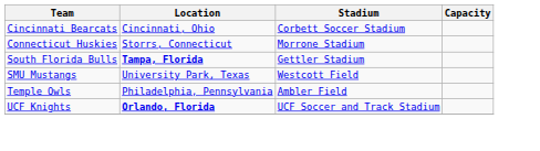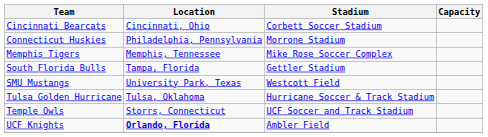Connecticut Huskies | Location: Storrs, Connecticut -> Philadelphia, Pennsylvania
+ row: Memphis Tigers | Memphis, Tennessee | Mike Rose Soccer Complex
South Florida Bulls | Location: bold -> normal
+ row: Tulsa Golden Hurricane | Tulsa, Oklahoma | Hurricane Soccer & Track Stadium
Temple Owls | Location: Philadelphia, Pennsylvania -> Storrs, Connecticut
Temple Owls | Stadium: Ambler Field -> UCF Soccer and Track Stadium
UCF Knights | Stadium: UCF Soccer and Track Stadium -> Ambler Field
